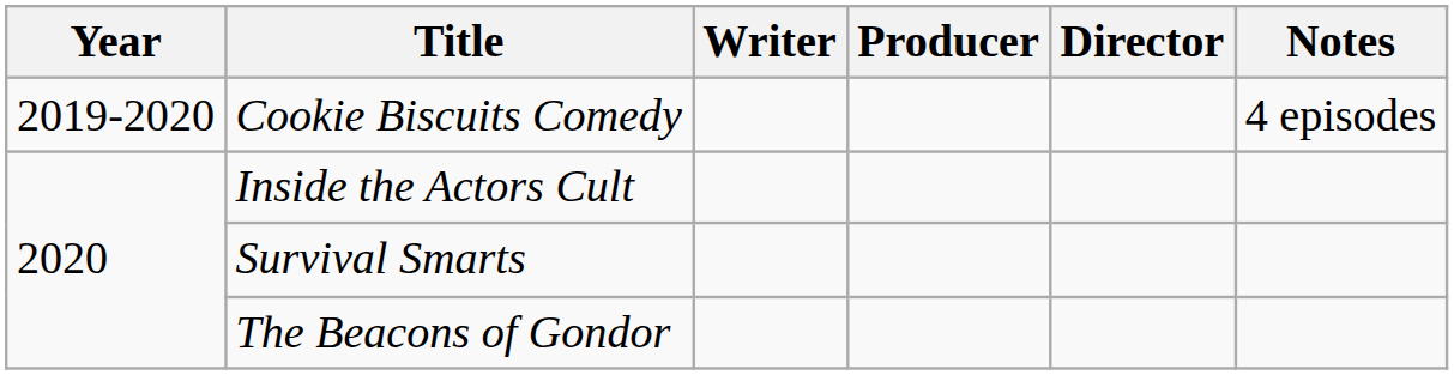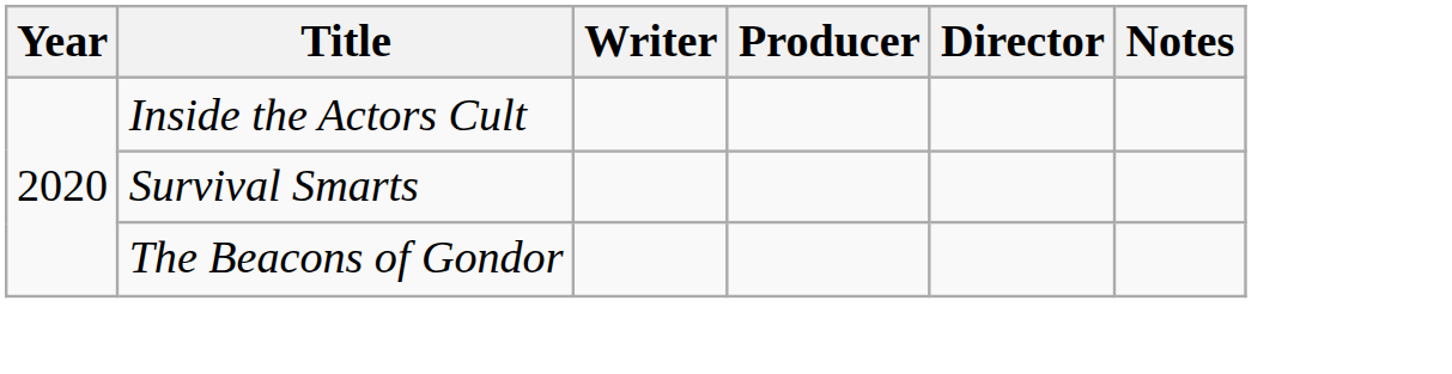- row: 2019-2020 | Cookie Biscuits Comedy | 4 episodes
